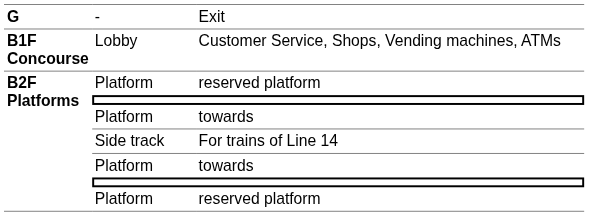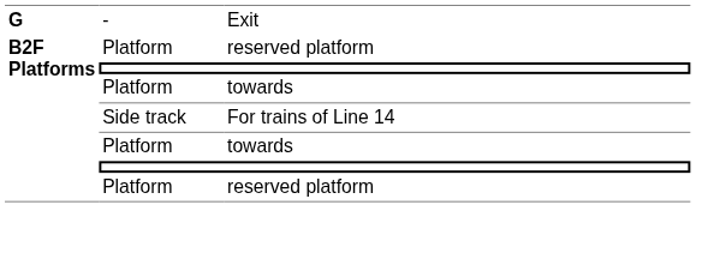- row: B1F Concourse | Lobby | Customer Service, Shops, Vending machines, ATMs
